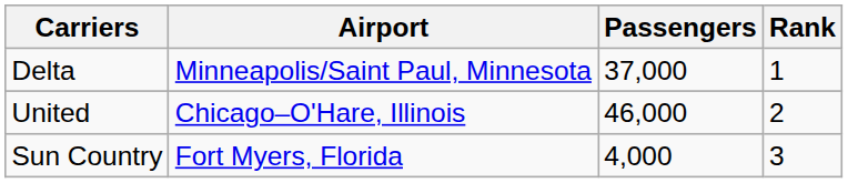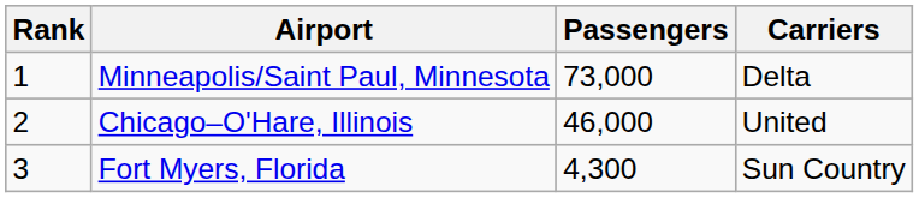columns swapped: Rank <-> Carriers
Minneapolis/Saint Paul, Minnesota | Passengers: 37,000 -> 73,000
Fort Myers, Florida | Passengers: 4,000 -> 4,300
